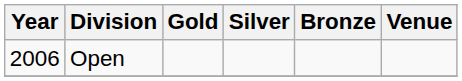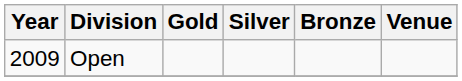Open | Year: 2006 -> 2009
